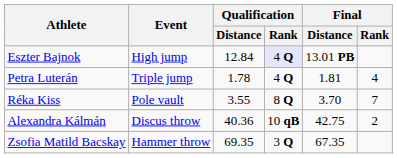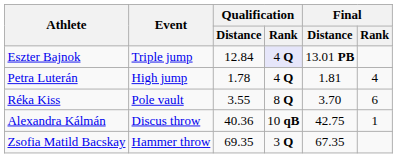Eszter Bajnok | Event: High jump -> Triple jump
Petra Luterán | Event: Triple jump -> High jump
Réka Kiss | Final / Rank: 7 -> 6
Alexandra Kálmán | Final / Rank: 2 -> 1
